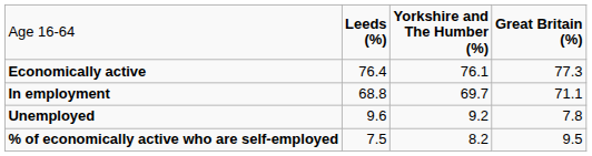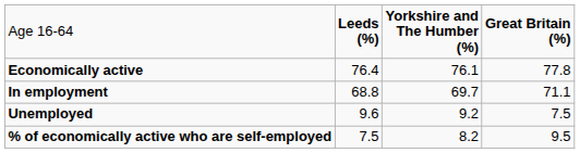Economically active | column 4: 77.3 -> 77.8
Unemployed | column 4: 7.8 -> 7.5
